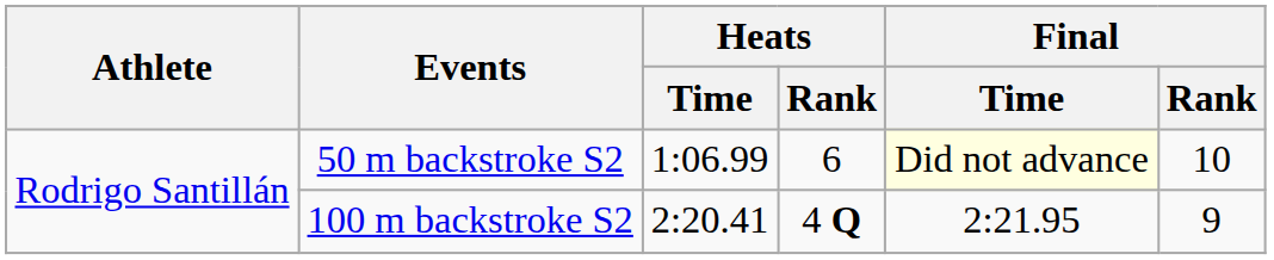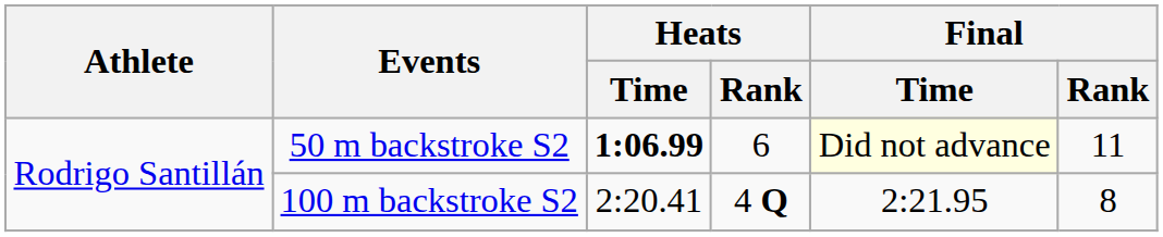50 m backstroke S2 | Heats / Time: normal -> bold
50 m backstroke S2 | Final / Rank: 10 -> 11
100 m backstroke S2 | Final / Rank: 9 -> 8
